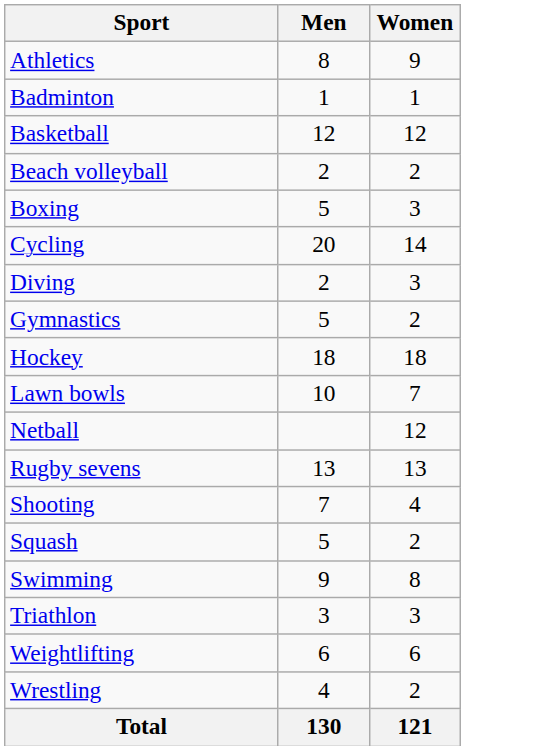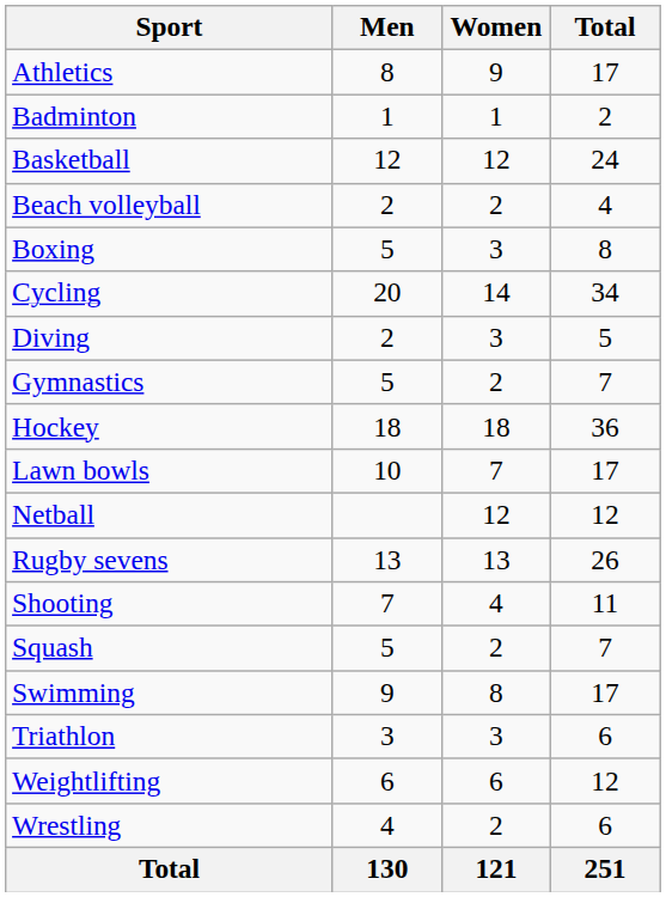+ column: Total | 17 | 2 | 24 | 4 | 8 | 34 | 5 | 7 | 36 | 17 | 12 | 26 | 11 | 7 | 17 | 6 | 12 | 6 | 251
